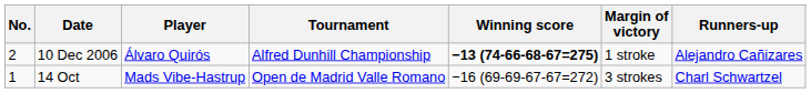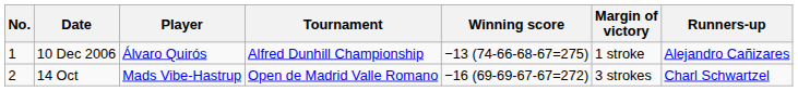10 Dec 2006 | No.: 2 -> 1
10 Dec 2006 | Winning score: bold -> normal
14 Oct | No.: 1 -> 2
